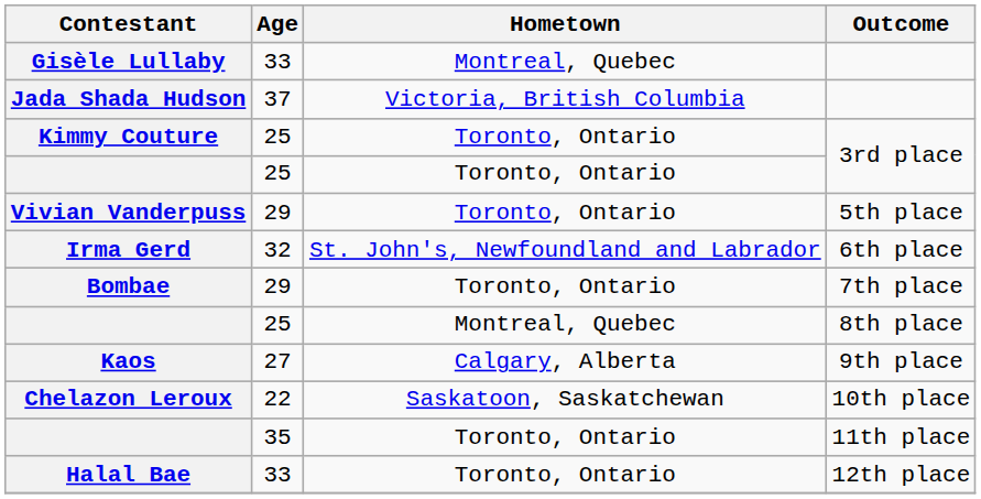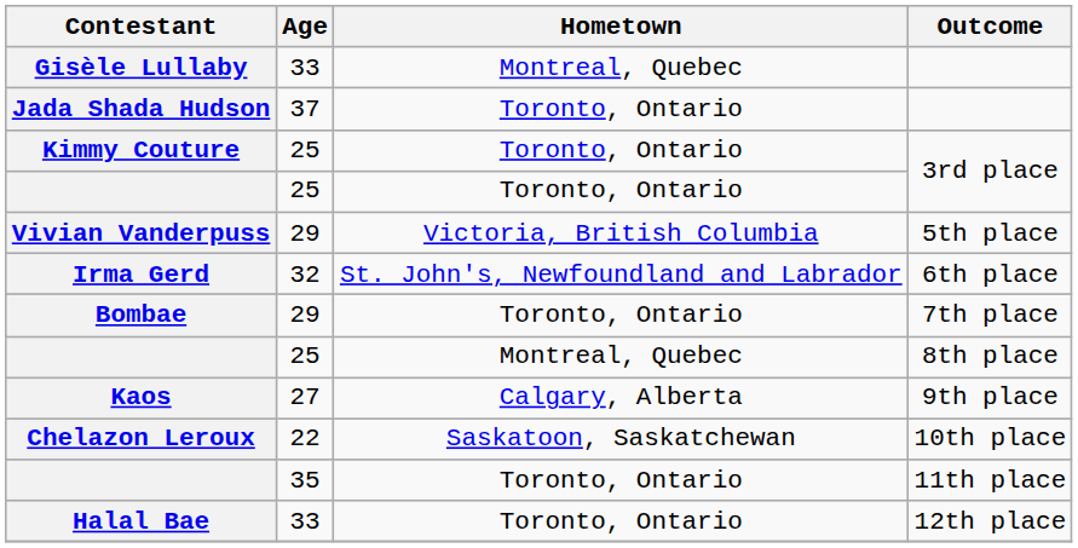Jada Shada Hudson | Hometown: Victoria, British Columbia -> Toronto, Ontario
Vivian Vanderpuss | Hometown: Toronto, Ontario -> Victoria, British Columbia
